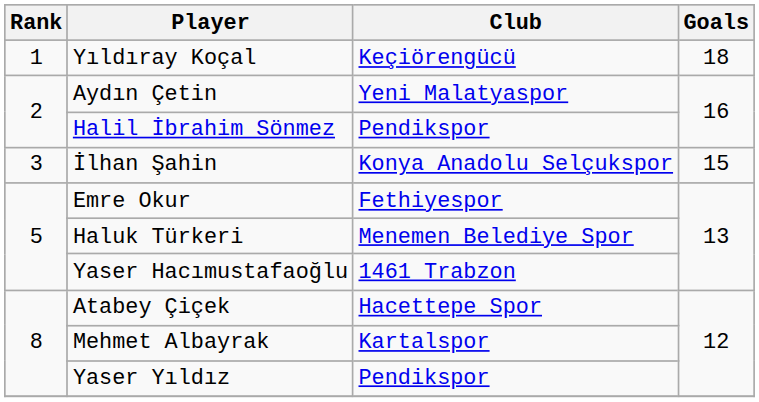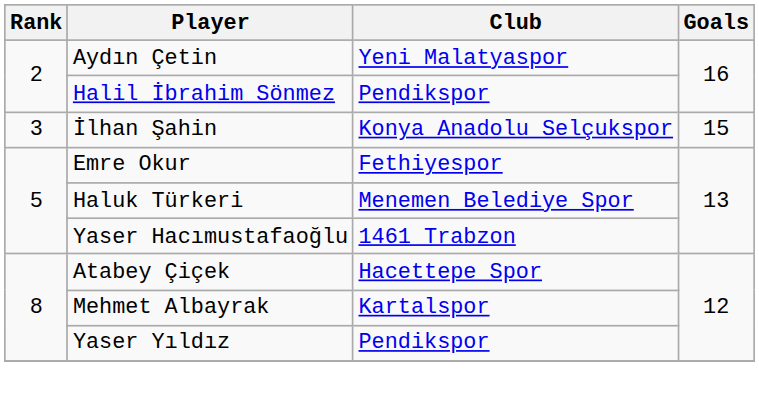- row: 1 | Yıldıray Koçal | Keçiörengücü | 18
